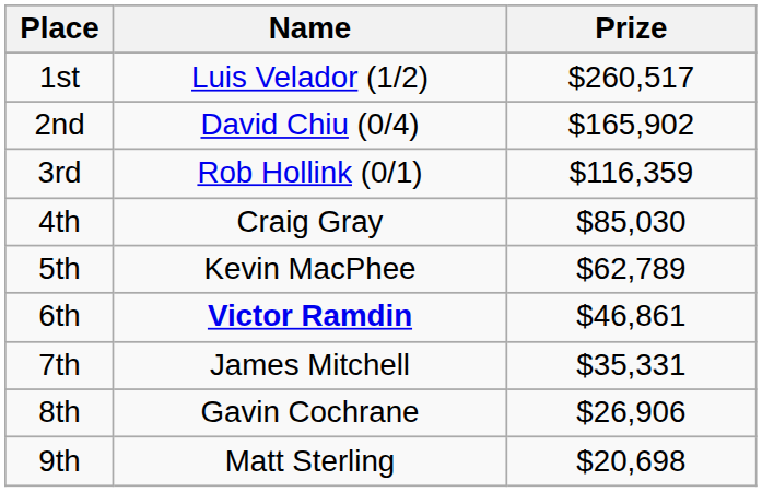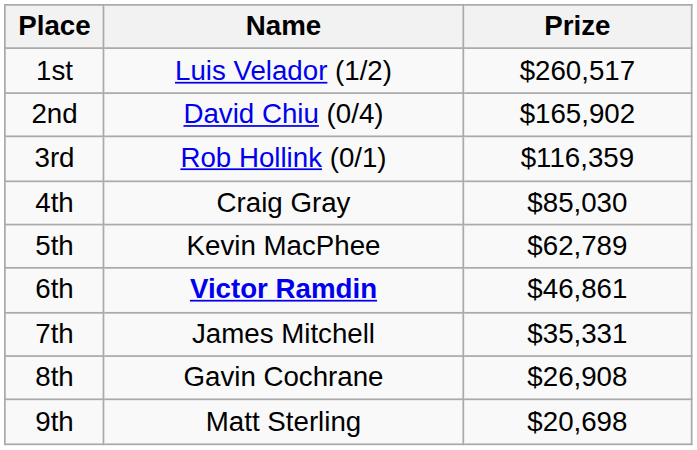8th | Prize: $26,906 -> $26,908
